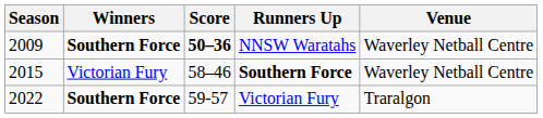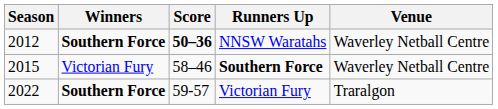NNSW Waratahs | Season: 2009 -> 2012
